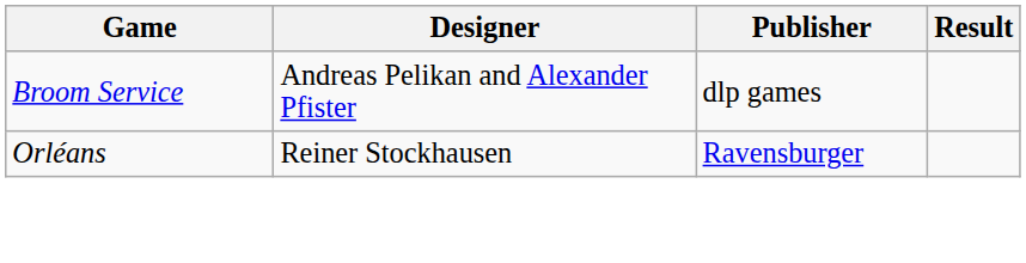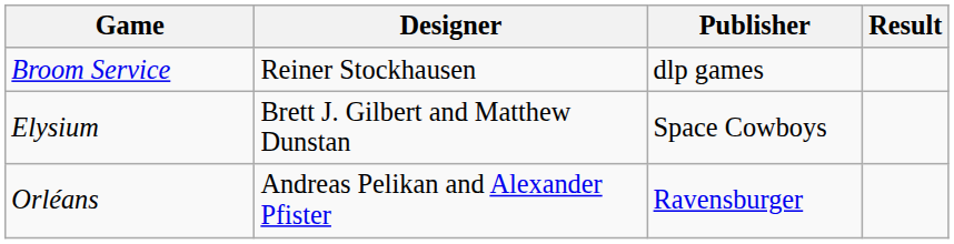Broom Service | Designer: Andreas Pelikan and Alexander Pfister -> Reiner Stockhausen
+ row: Elysium | Brett J. Gilbert and Matthew Dunstan | Space Cowboys
Orléans | Designer: Reiner Stockhausen -> Andreas Pelikan and Alexander Pfister
